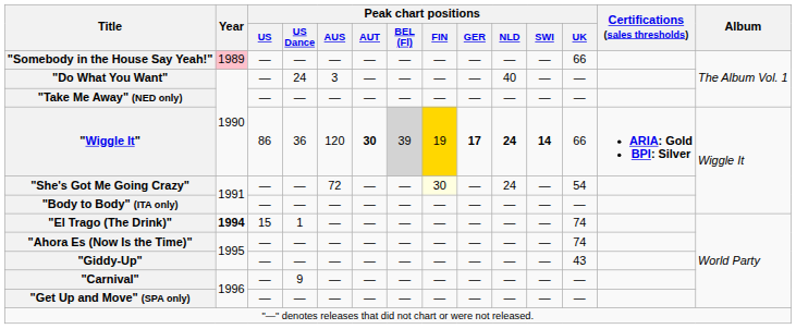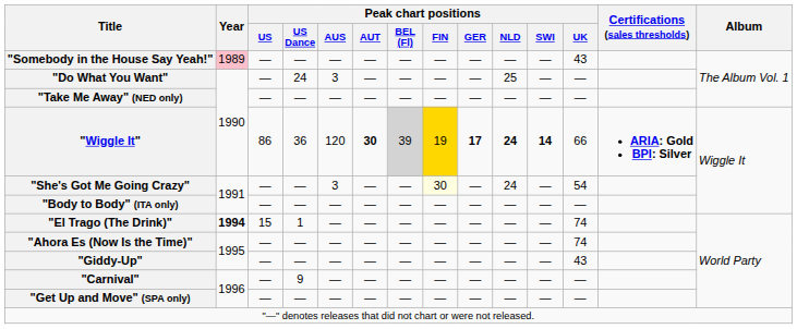"Somebody in the House Say Yeah!" | Peak chart positions / UK: 66 -> 43
"Do What You Want" | Peak chart positions / NLD: 40 -> 25
"She's Got Me Going Crazy" | Peak chart positions / AUS: 72 -> 3
